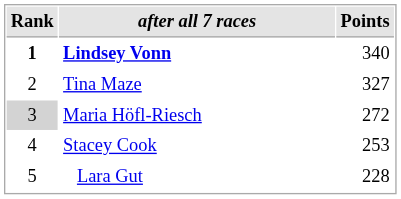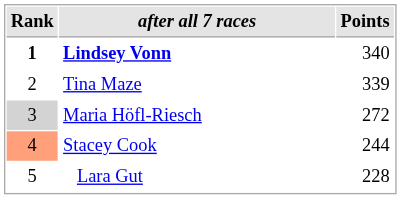Tina Maze | Points: 327 -> 339
Stacey Cook | Rank: no background -> lightsalmon background
Stacey Cook | Points: 253 -> 244
